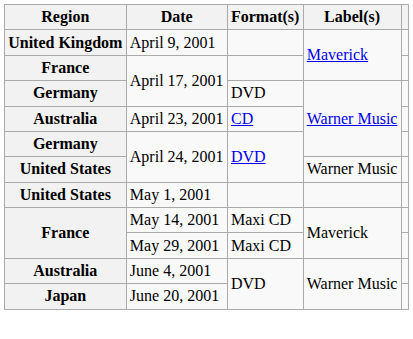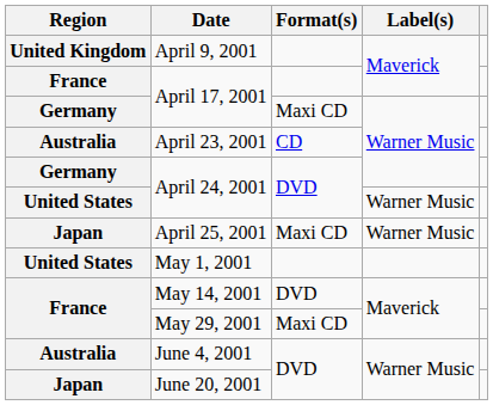Germany / April 17, 2001 | Format(s): DVD -> Maxi CD
+ row: Japan | April 25, 2001 | Maxi CD | Warner Music
May 14, 2001 | Format(s): Maxi CD -> DVD
